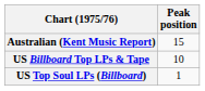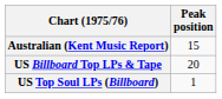US Billboard Top LPs & Tape | Peak position: 10 -> 20
